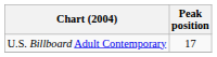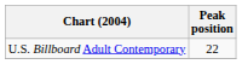U.S. Billboard Adult Contemporary | Peak position: 17 -> 22
